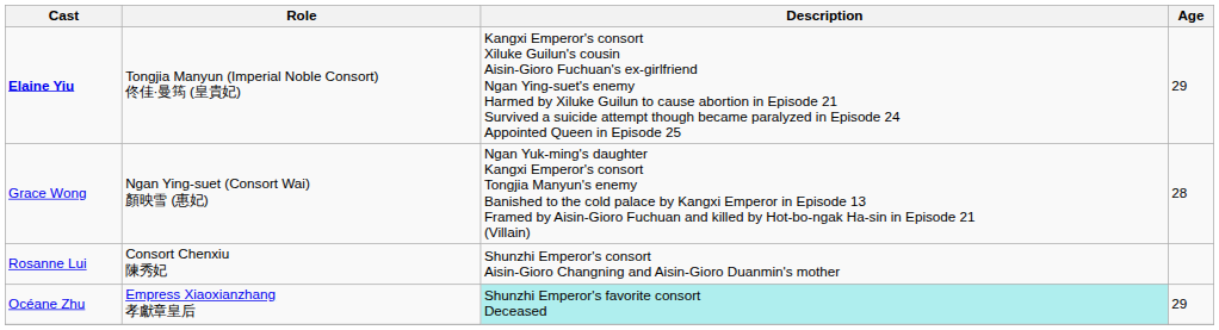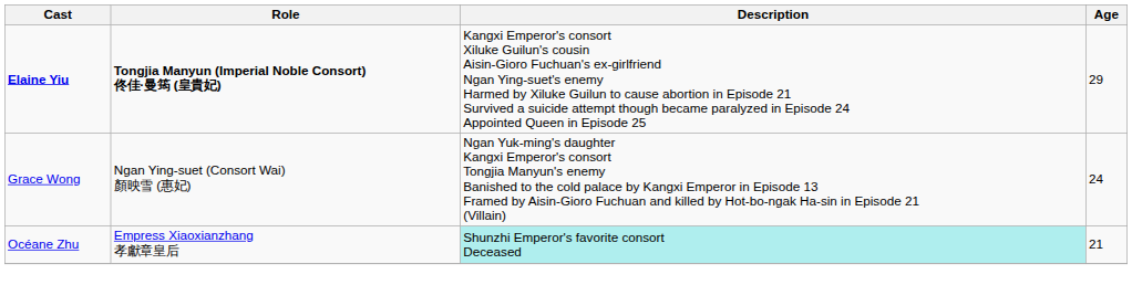Elaine Yiu | Role: normal -> bold
Grace Wong | Age: 28 -> 24
- row: Rosanne Lui | Consort Chenxiu 陳秀妃 | Shunzhi Emperor's consort Aisin-Gioro Changning and Aisin-Gioro Duanmin's mother
Océane Zhu | Age: 29 -> 21
